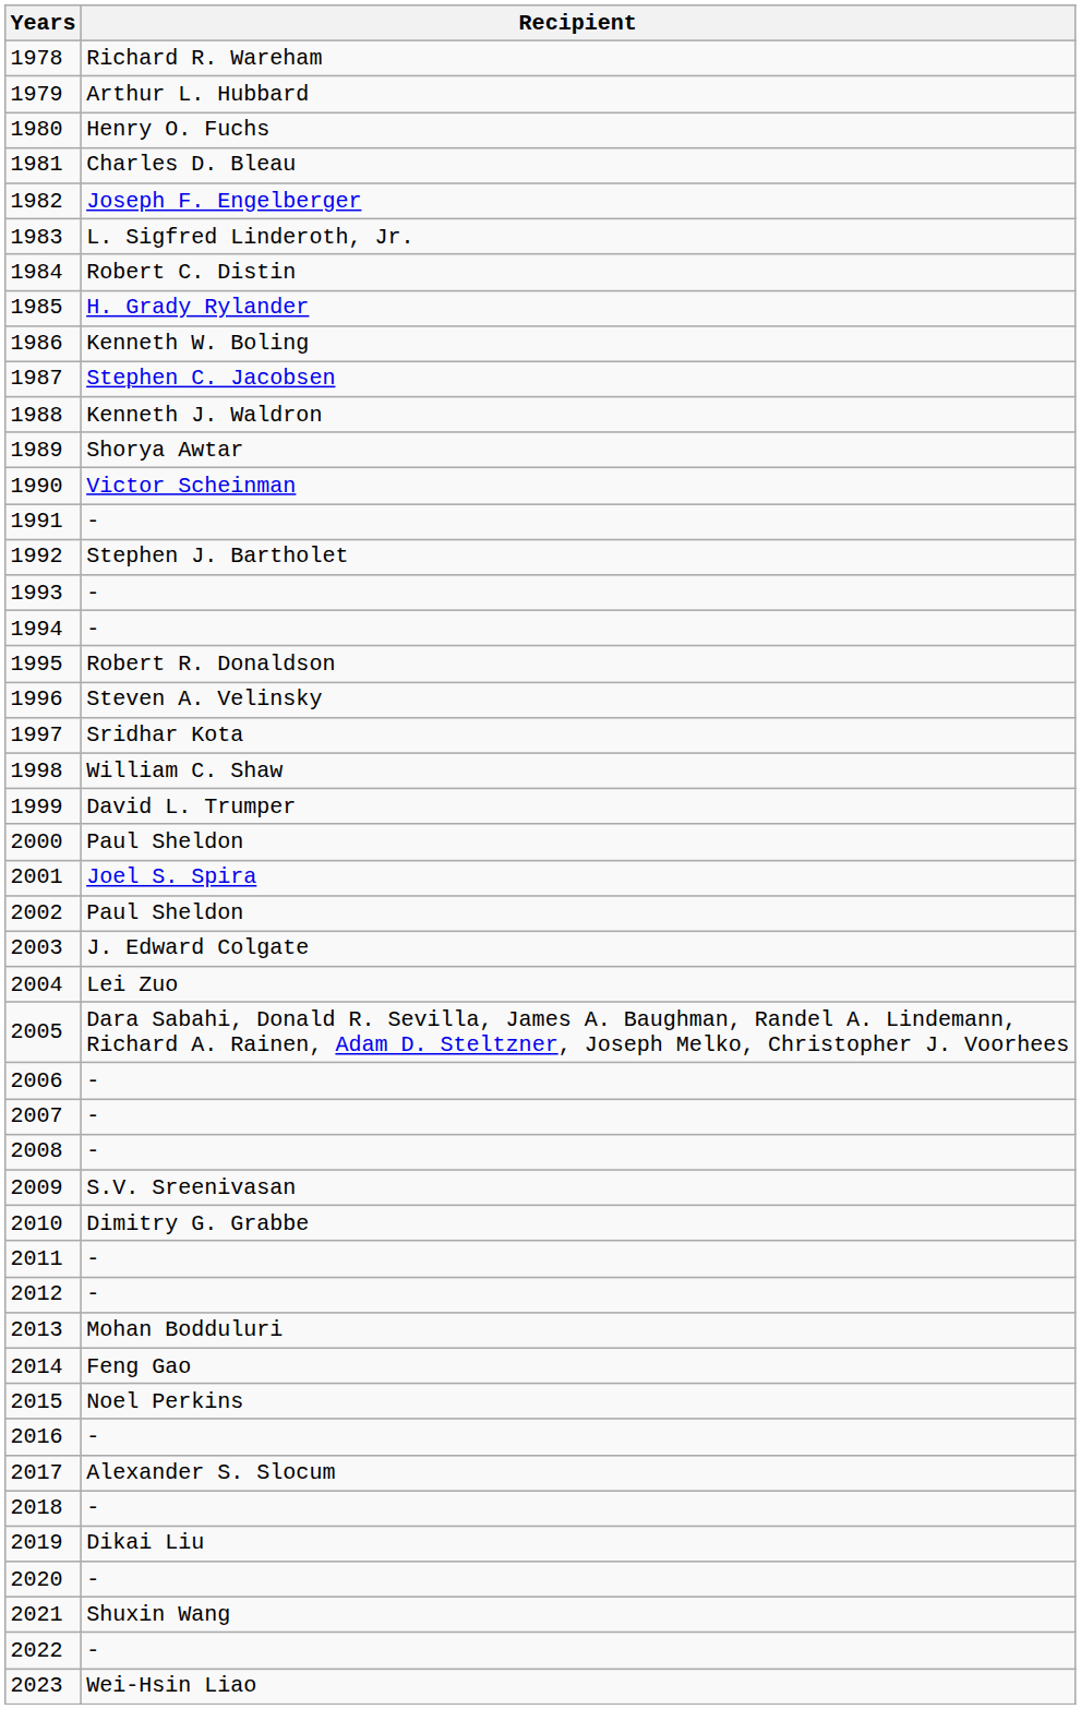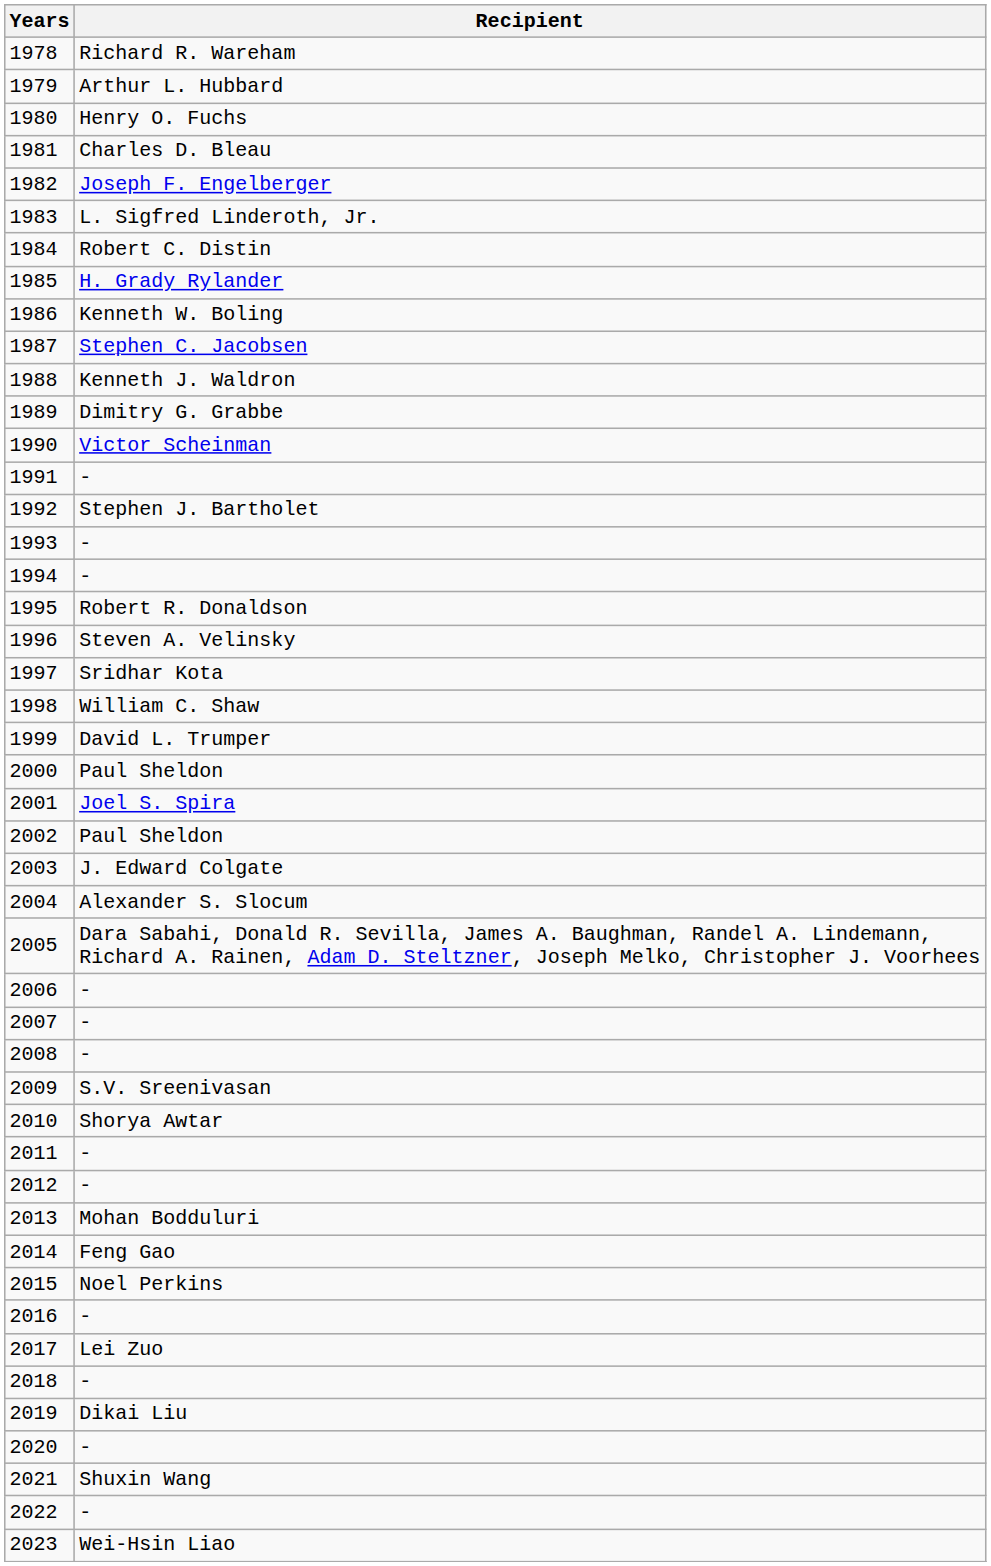1989 | column 2: Shorya Awtar -> Dimitry G. Grabbe
2004 | column 2: Lei Zuo -> Alexander S. Slocum
2010 | column 2: Dimitry G. Grabbe -> Shorya Awtar
2017 | column 2: Alexander S. Slocum -> Lei Zuo
